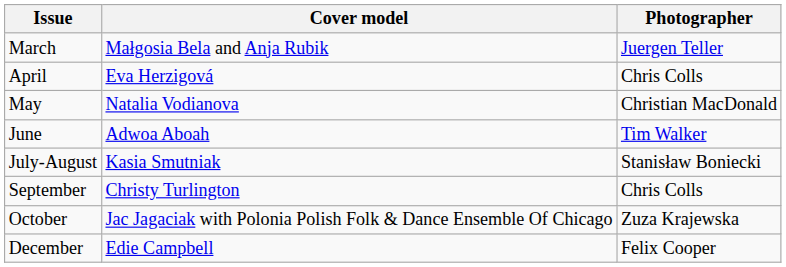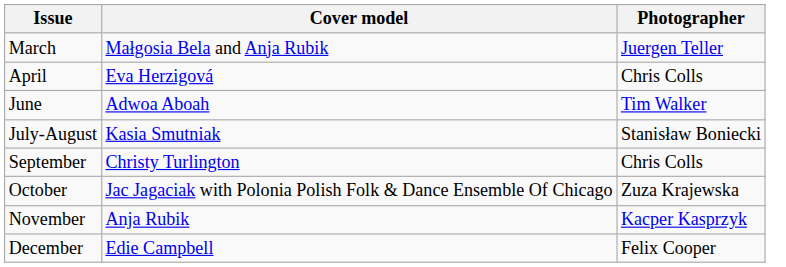- row: May | Natalia Vodianova | Christian MacDonald
+ row: November | Anja Rubik | Kacper Kasprzyk
